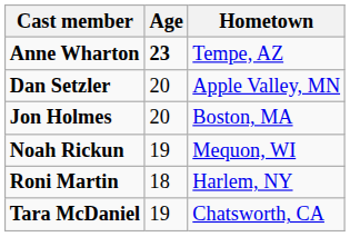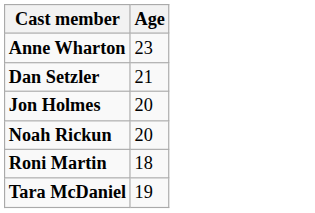- column: Hometown | Tempe, AZ | Apple Valley, MN | Boston, MA | Mequon, WI | Harlem, NY | Chatsworth, CA
Anne Wharton | Age: bold -> normal
Dan Setzler | Age: 20 -> 21
Noah Rickun | Age: 19 -> 20
